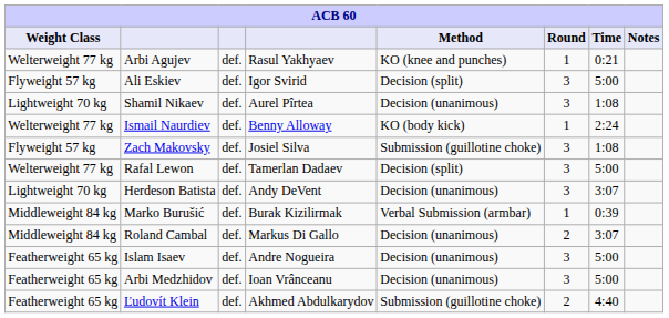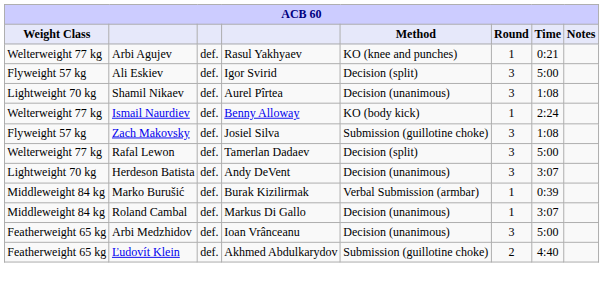Roland Cambal | Round: 2 -> 1
- row: Featherweight 65 kg | Islam Isaev | def. | Andre Nogueira | Decision (unanimous) | 3 | 5:00
